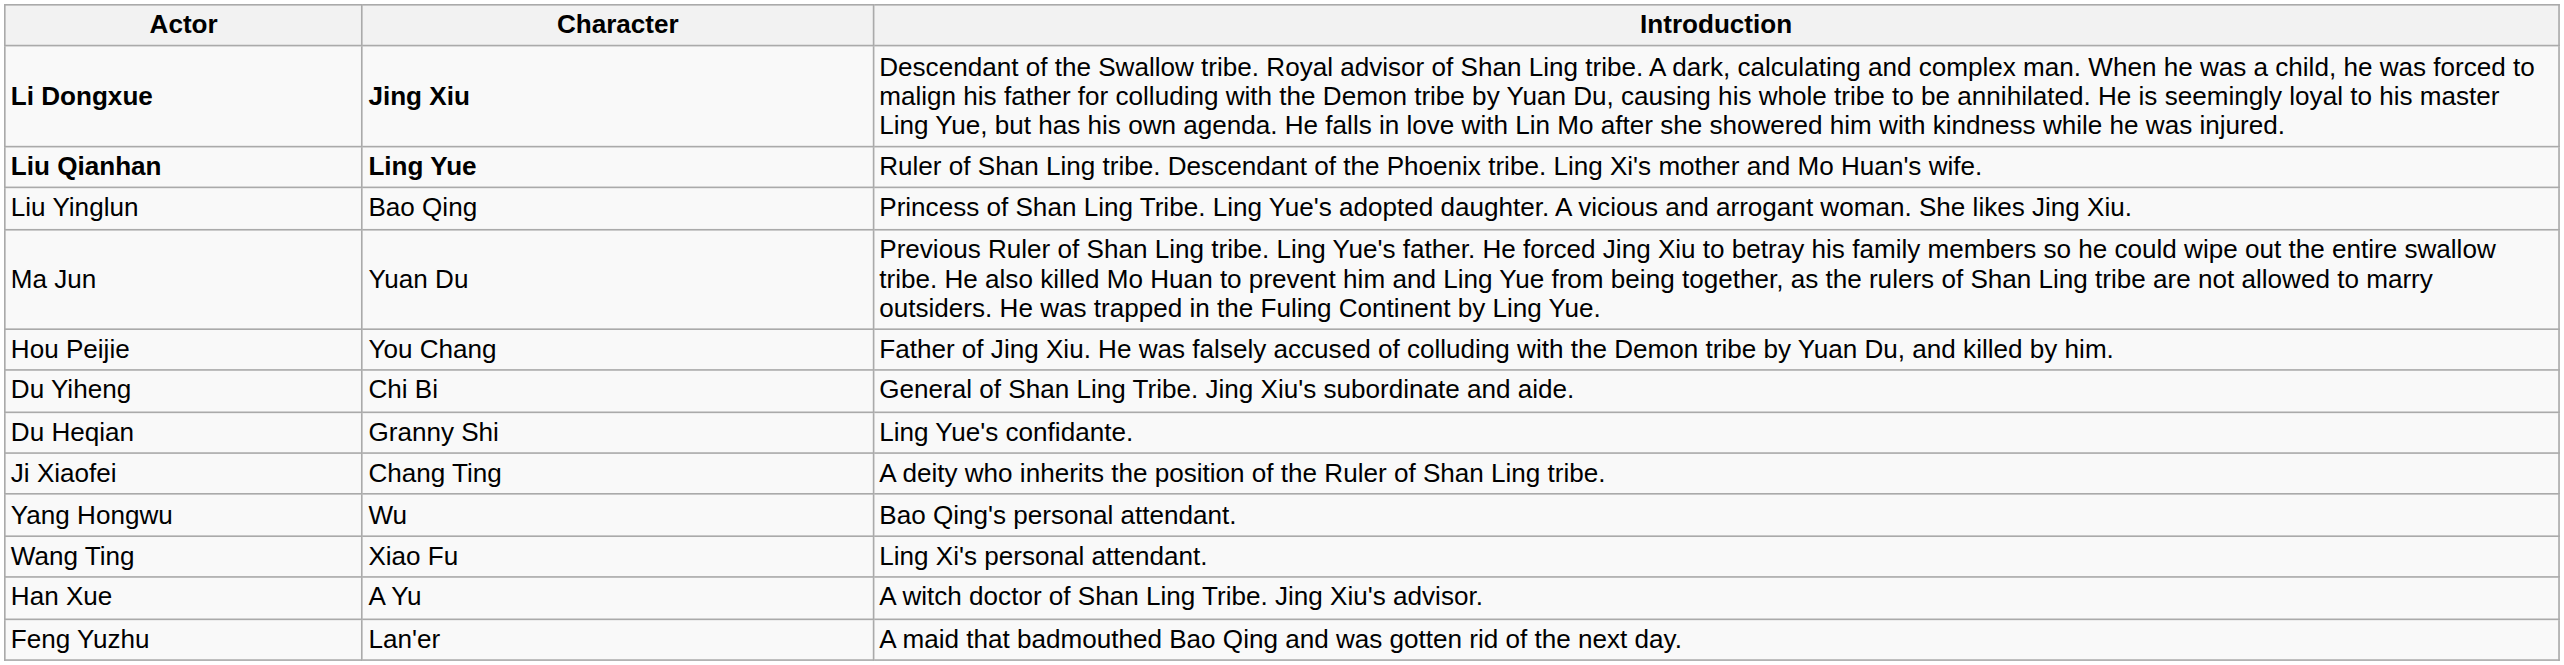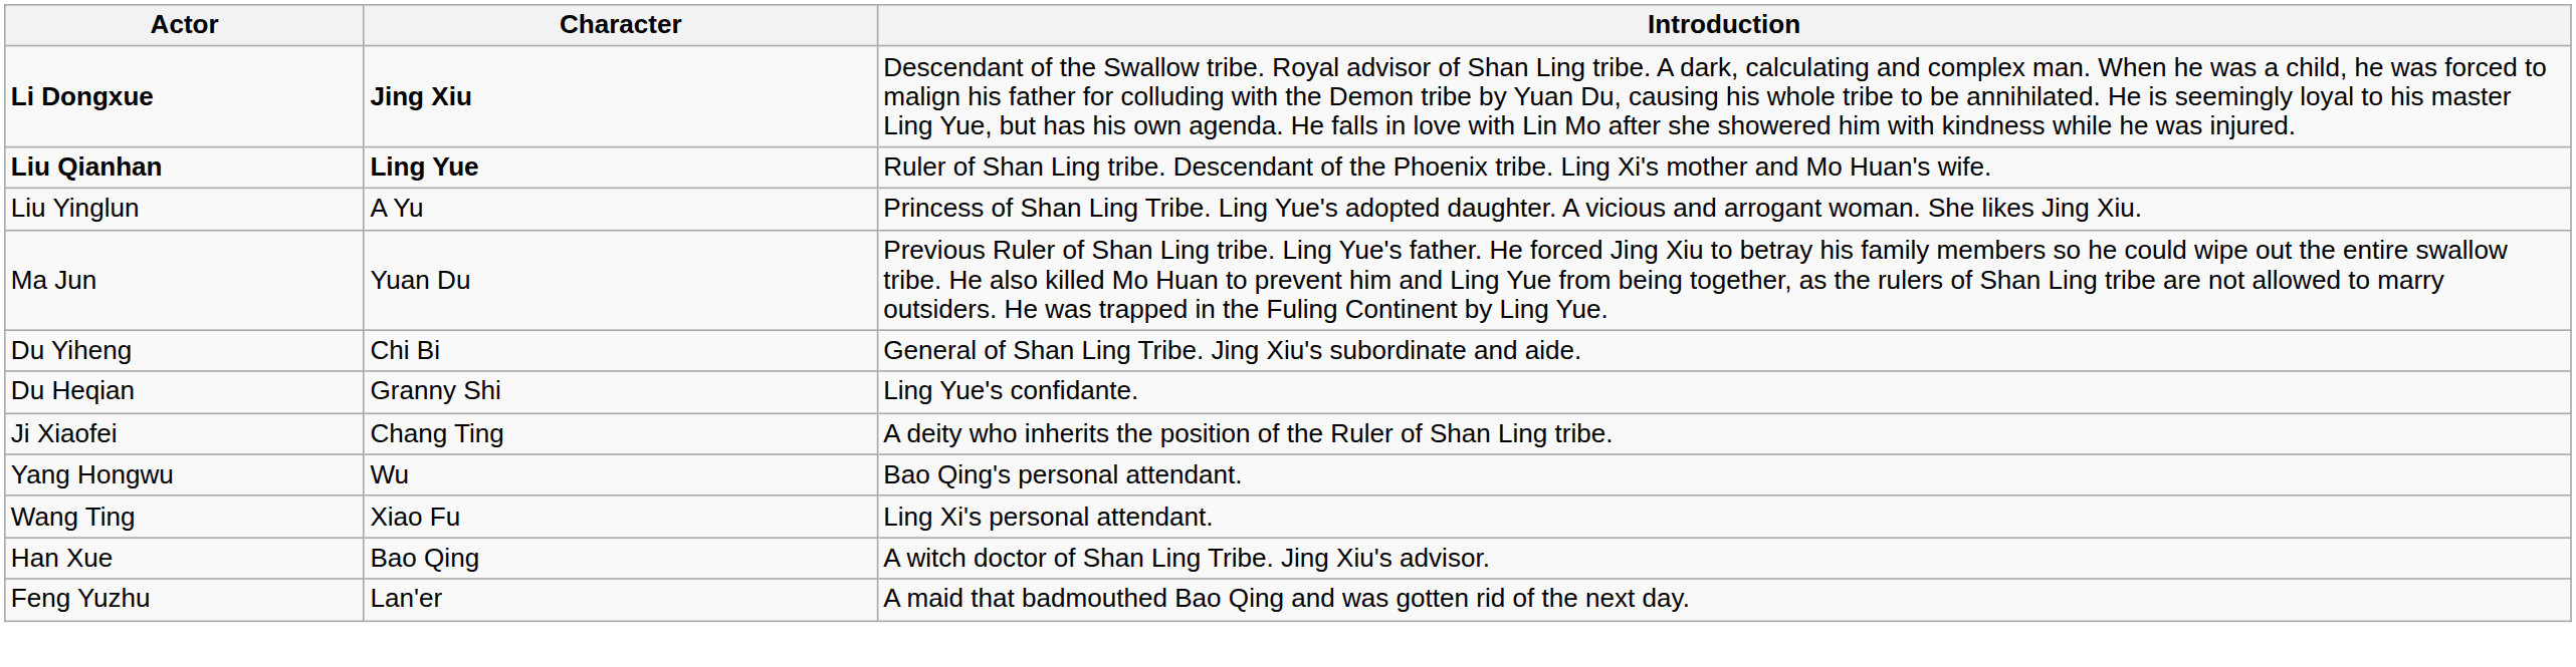Liu Yinglun | Character: Bao Qing -> A Yu
- row: Hou Peijie | You Chang | Father of Jing Xiu. He was falsely accused of colluding with the Demon tribe by Yuan Du, and killed by him.
Han Xue | Character: A Yu -> Bao Qing
